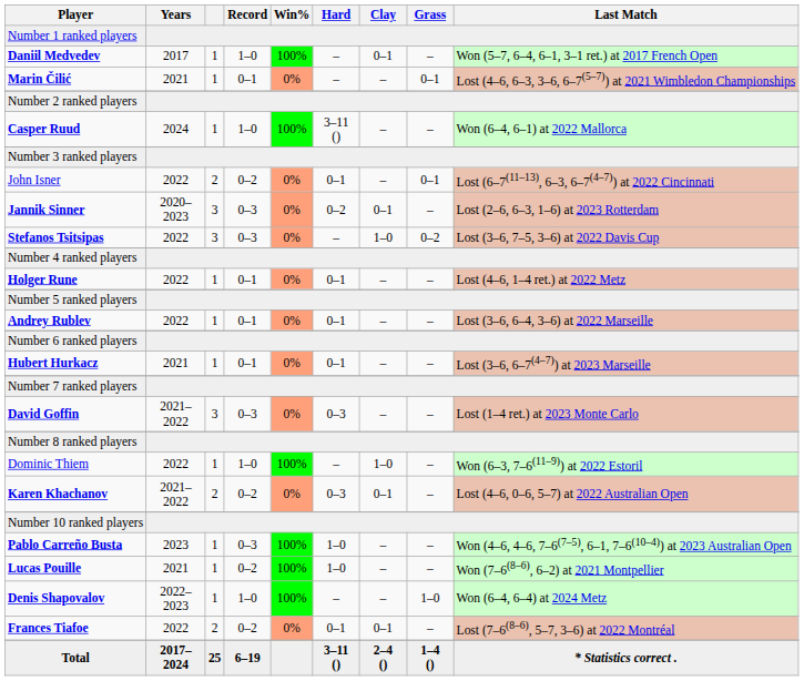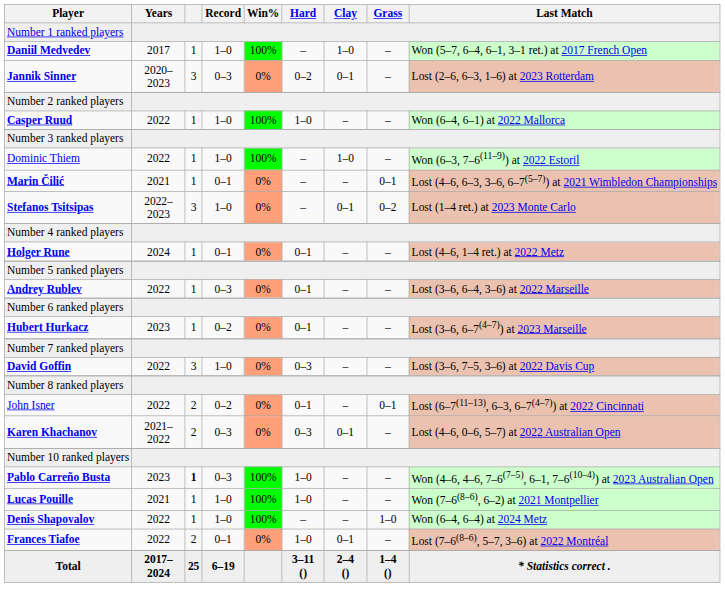Daniil Medvedev | Clay: 0–1 -> 1–0
rows swapped: Jannik Sinner <-> Marin Čilić
Casper Ruud | Years: 2024 -> 2022
Casper Ruud | Hard: 3–11 () -> 1–0
rows swapped: Dominic Thiem <-> John Isner
Stefanos Tsitsipas | Years: 2022 -> 2022–2023
Stefanos Tsitsipas | Record: 0–3 -> 1–0
Stefanos Tsitsipas | Clay: 1–0 -> 0–1
Stefanos Tsitsipas | Last Match: Lost (3–6, 7–5, 3–6) at 2022 Davis Cup -> Lost (1–4 ret.) at 2023 Monte Carlo
Holger Rune | Years: 2022 -> 2024
Andrey Rublev | Record: 0–1 -> 0–3
Hubert Hurkacz | Years: 2021 -> 2023
Hubert Hurkacz | Record: 0–1 -> 0–2
David Goffin | Years: 2021–2022 -> 2022
David Goffin | Record: 0–3 -> 1–0
David Goffin | Last Match: Lost (1–4 ret.) at 2023 Monte Carlo -> Lost (3–6, 7–5, 3–6) at 2022 Davis Cup
Karen Khachanov | Record: 0–2 -> 0–3
Pablo Carreño Busta | column 3: normal -> bold
Lucas Pouille | Record: 0–2 -> 1–0
Denis Shapovalov | Years: 2022–2023 -> 2022
Frances Tiafoe | Record: 0–2 -> 0–1
Frances Tiafoe | Hard: 0–1 -> 1–0
